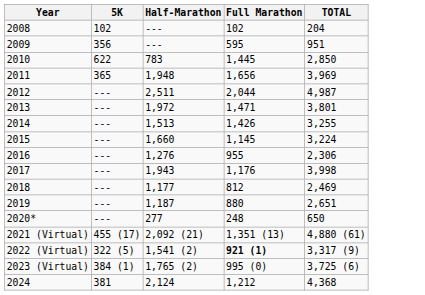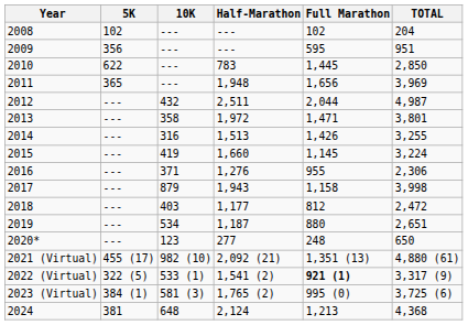+ column: 10K | --- | --- | --- | --- | 432 | 358 | 316 | 419 | 371 | 879 | 403 | 534 | 123 | 982 (10) | 533 (1) | 581 (3) | 648
2017 | Full Marathon: 1,176 -> 1,158
2018 | TOTAL: 2,469 -> 2,472
2024 | Full Marathon: 1,212 -> 1,213
